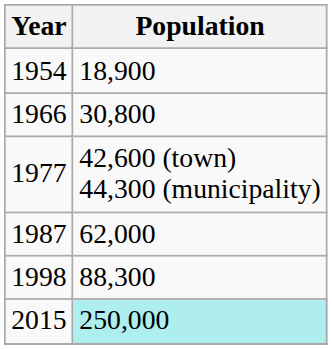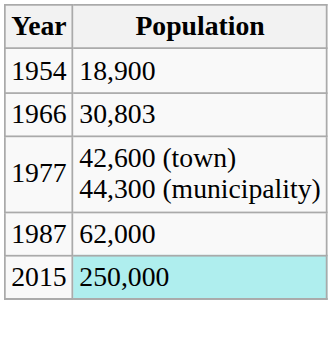1966 | Population: 30,800 -> 30,803
- row: 1998 | 88,300
